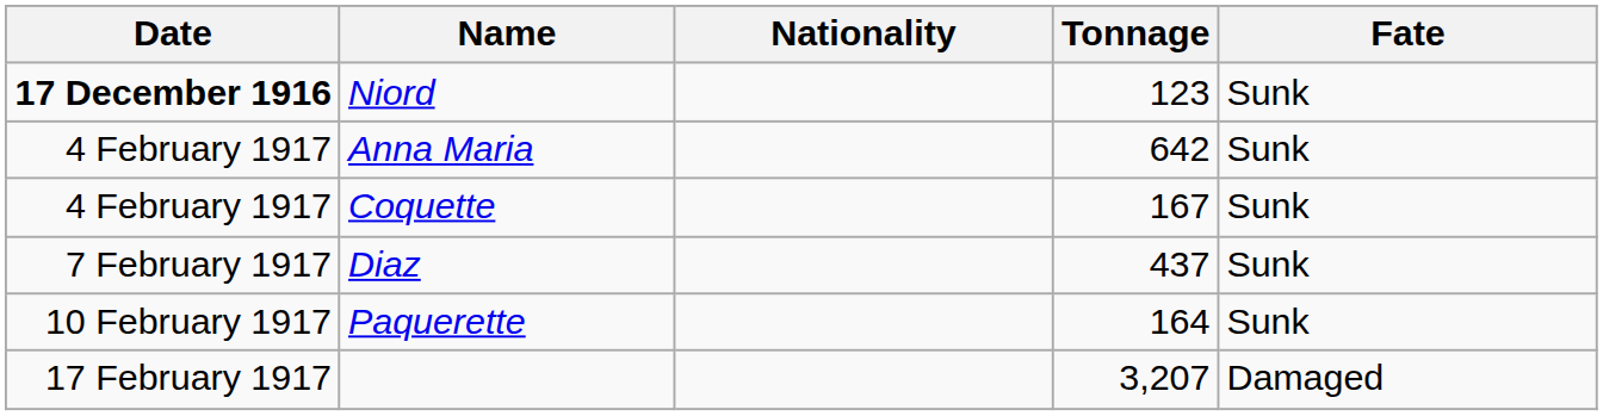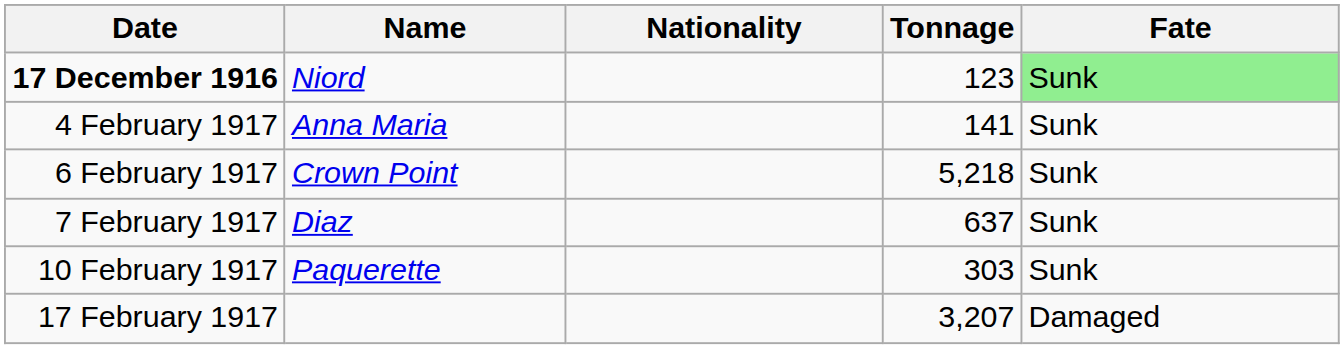Niord | Fate: no background -> lightgreen background
Anna Maria | Tonnage: 642 -> 141
- row: 4 February 1917 | Coquette | 167 | Sunk
+ row: 6 February 1917 | Crown Point | 5,218 | Sunk
Diaz | Tonnage: 437 -> 637
Paquerette | Tonnage: 164 -> 303
